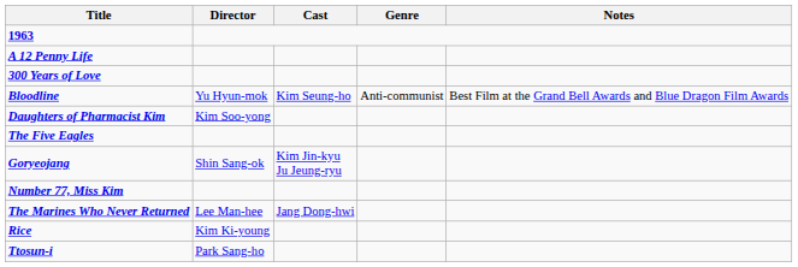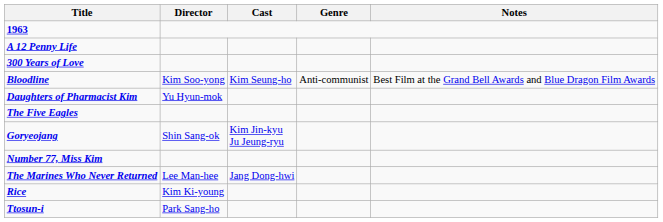Bloodline | Director: Yu Hyun-mok -> Kim Soo-yong
Daughters of Pharmacist Kim | Director: Kim Soo-yong -> Yu Hyun-mok
